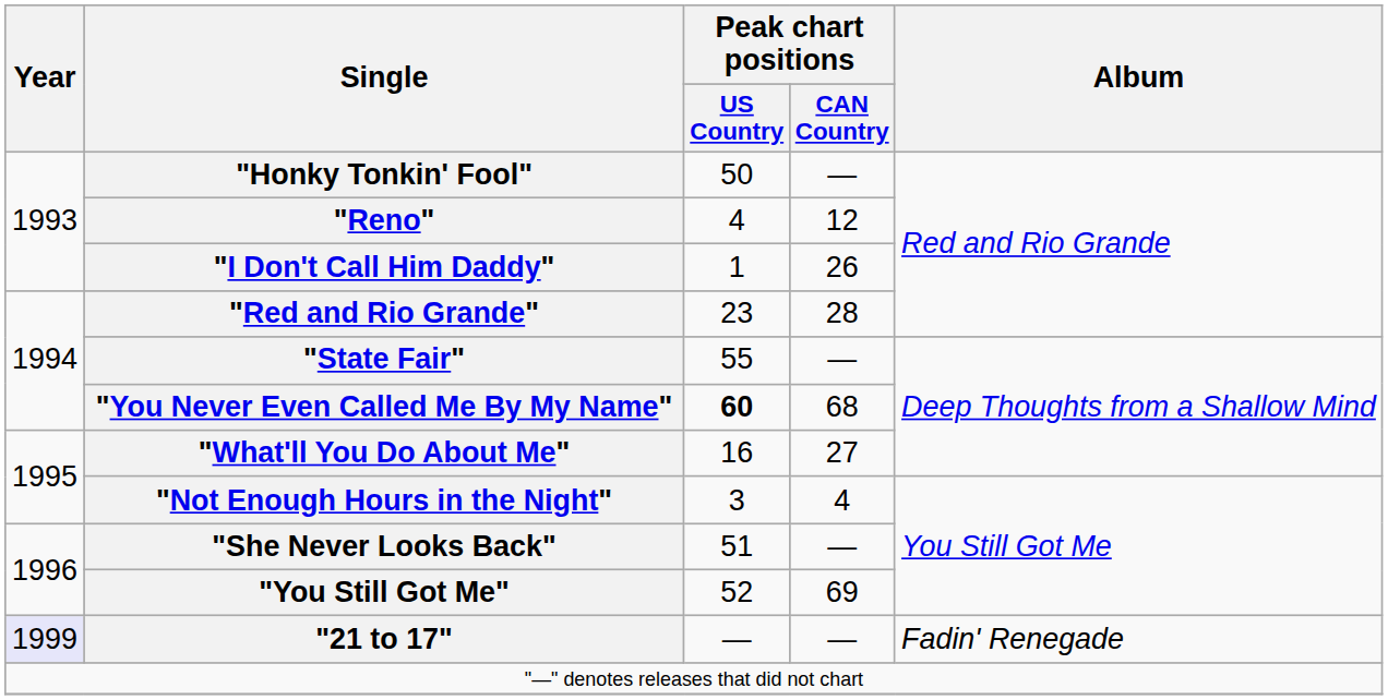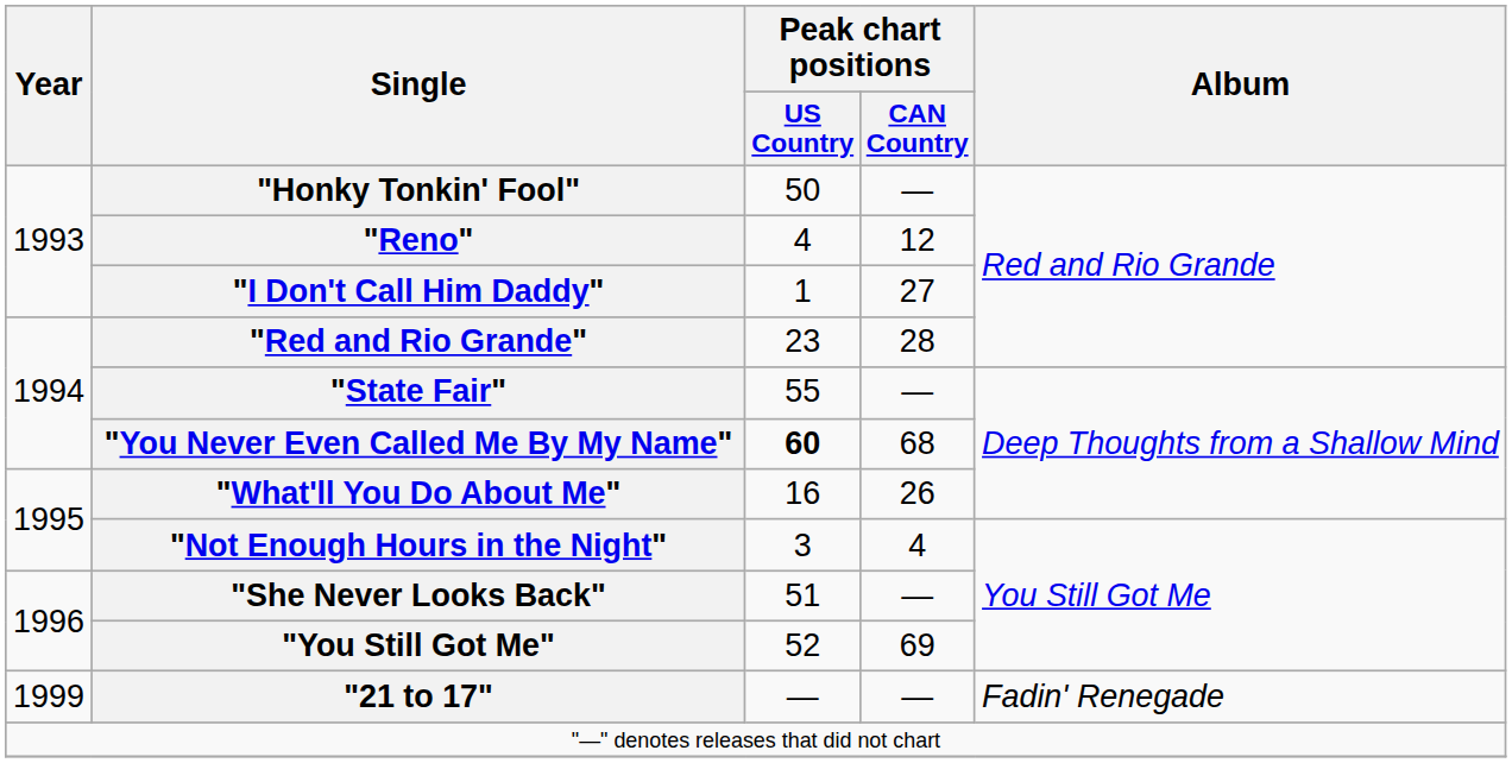"I Don't Call Him Daddy" | Peak chart positions / CAN Country: 26 -> 27
"What'll You Do About Me" | Peak chart positions / CAN Country: 27 -> 26
"21 to 17" | Year: lavender background -> no background
